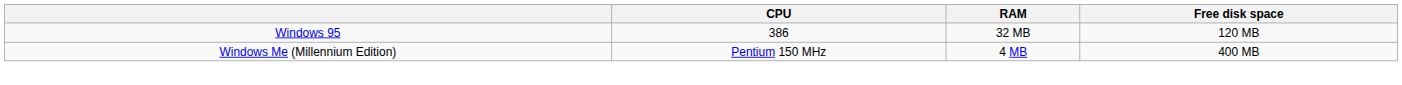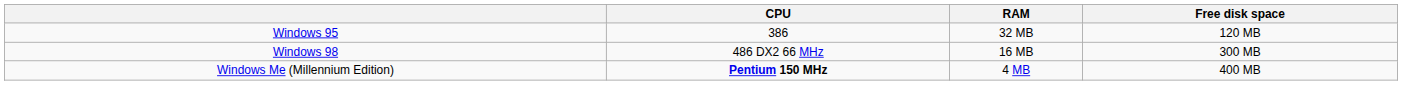+ row: Windows 98 | 486 DX2 66 MHz | 16 MB | 300 MB
Windows Me (Millennium Edition) | CPU: normal -> bold
